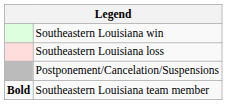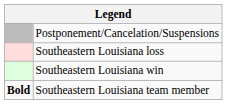rows swapped: Southeastern Louisiana win <-> Postponement/Cancelation/Suspensions
